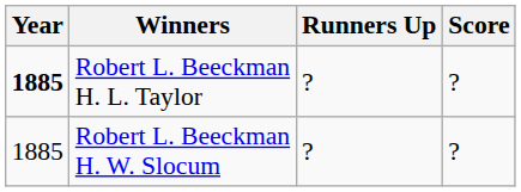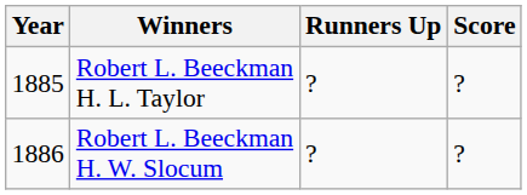Robert L. Beeckman H. L. Taylor | Year: bold -> normal
Robert L. Beeckman H. W. Slocum | Year: 1885 -> 1886
